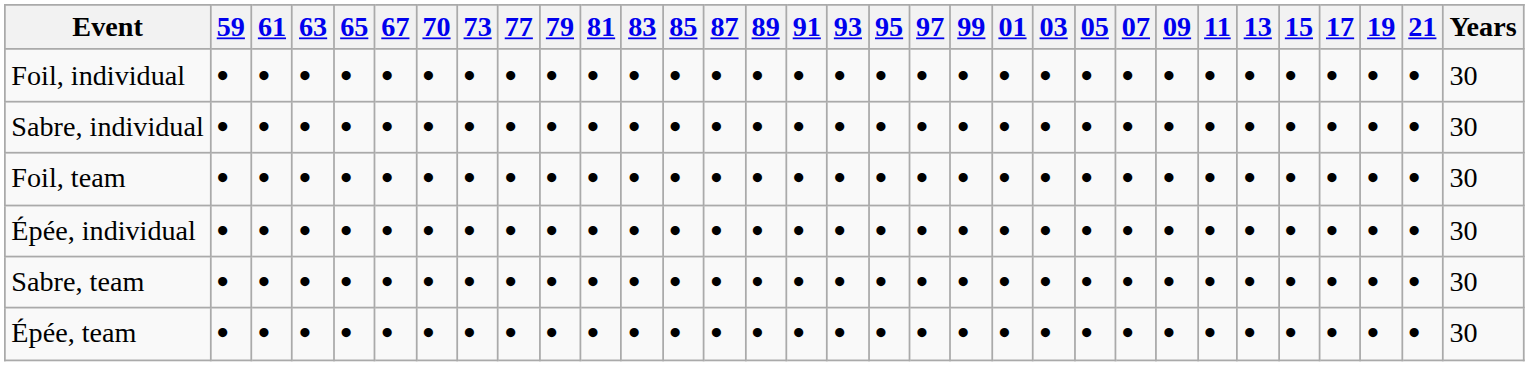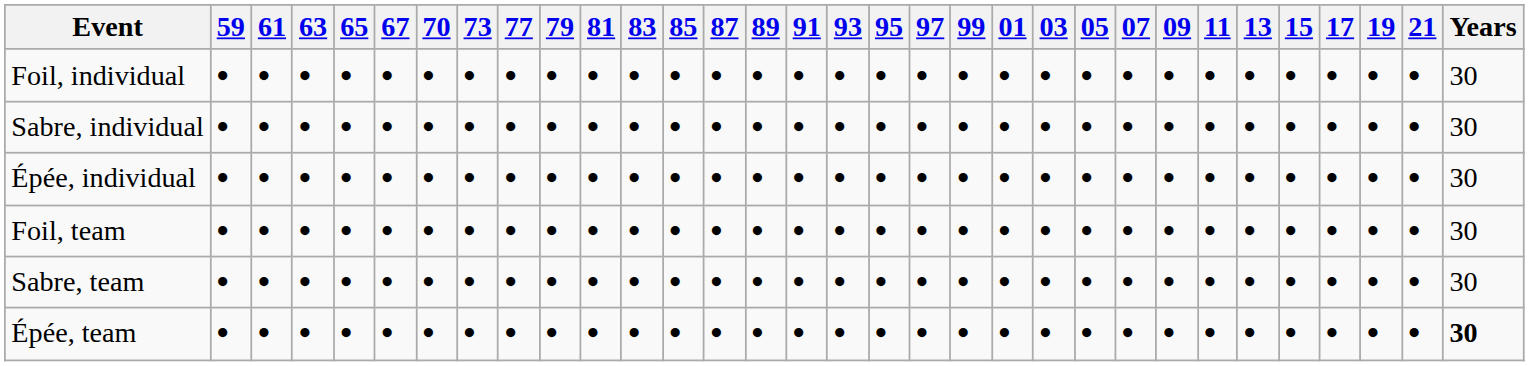rows swapped: Épée, individual <-> Foil, team
Épée, team | Years: normal -> bold
